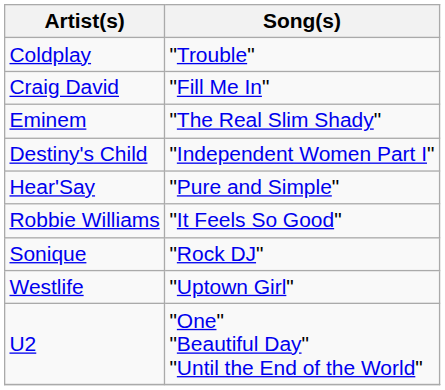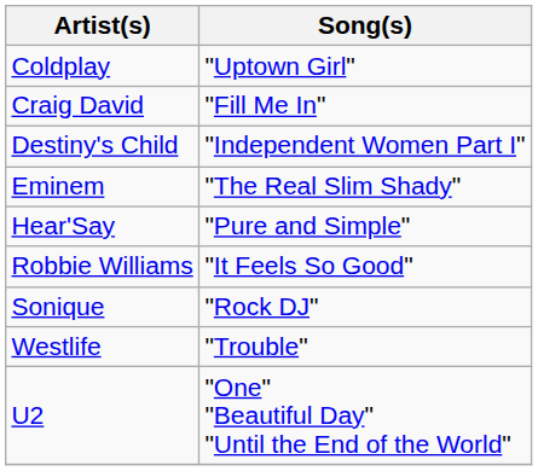Coldplay | Song(s): "Trouble" -> "Uptown Girl"
rows swapped: Destiny's Child <-> Eminem
Westlife | Song(s): "Uptown Girl" -> "Trouble"
